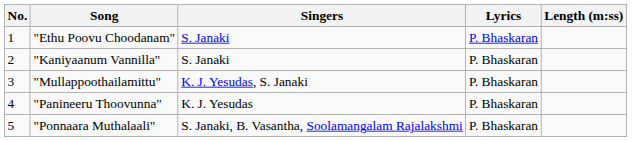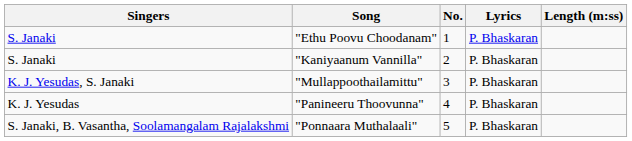columns swapped: No. <-> Singers
